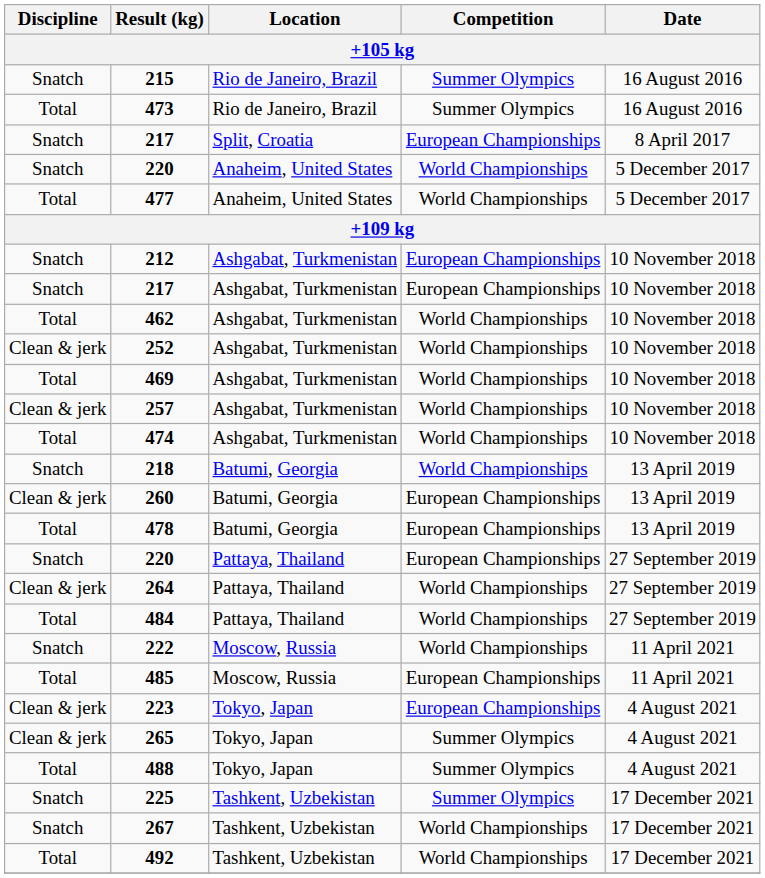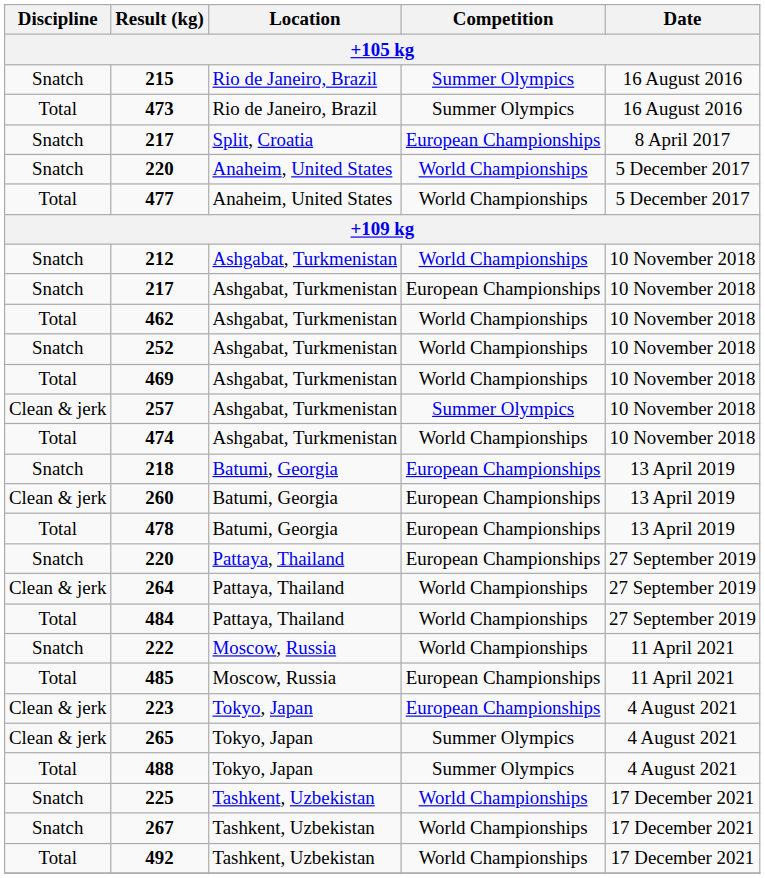212 | Competition: European Championships -> World Championships
252 | Discipline: Clean & jerk -> Snatch
257 | Competition: World Championships -> Summer Olympics
218 | Competition: World Championships -> European Championships
225 | Competition: Summer Olympics -> World Championships
